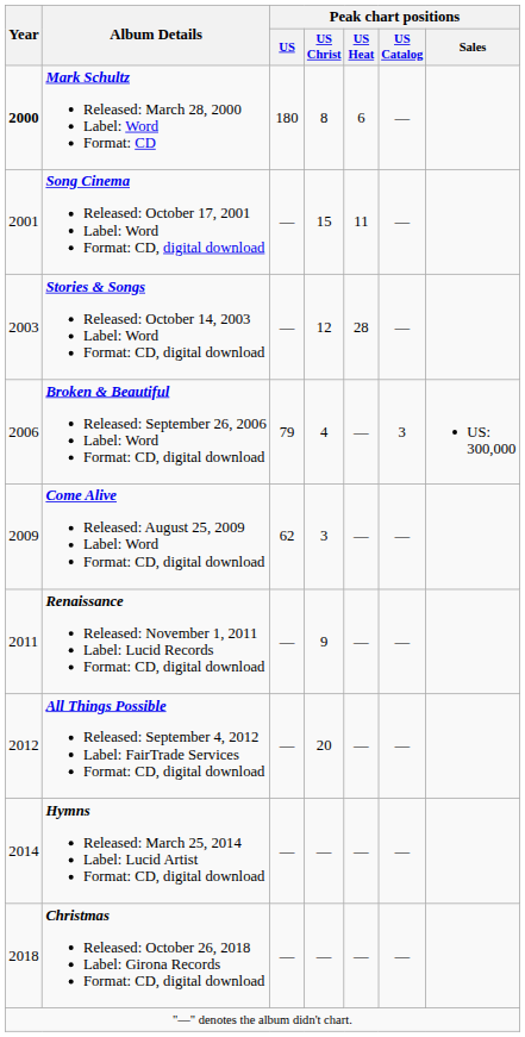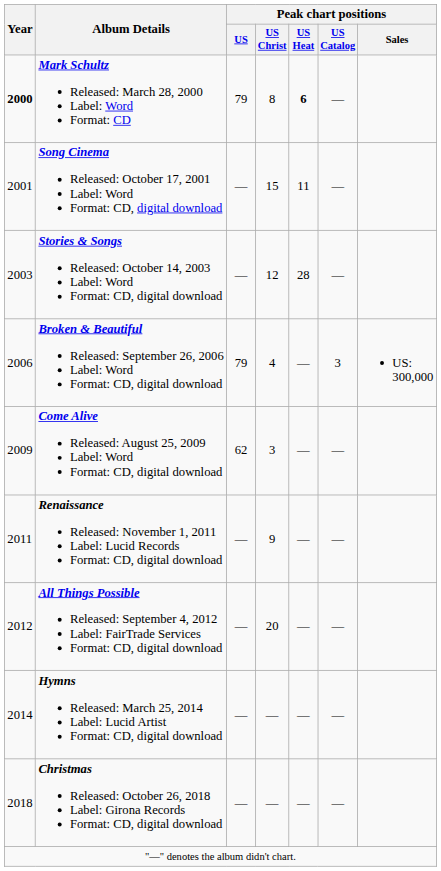Mark Schultz Released: March 28, 2000 Label: Word Format: CD | Peak chart positions / US: 180 -> 79
Mark Schultz Released: March 28, 2000 Label: Word Format: CD | Peak chart positions / US Heat: normal -> bold
